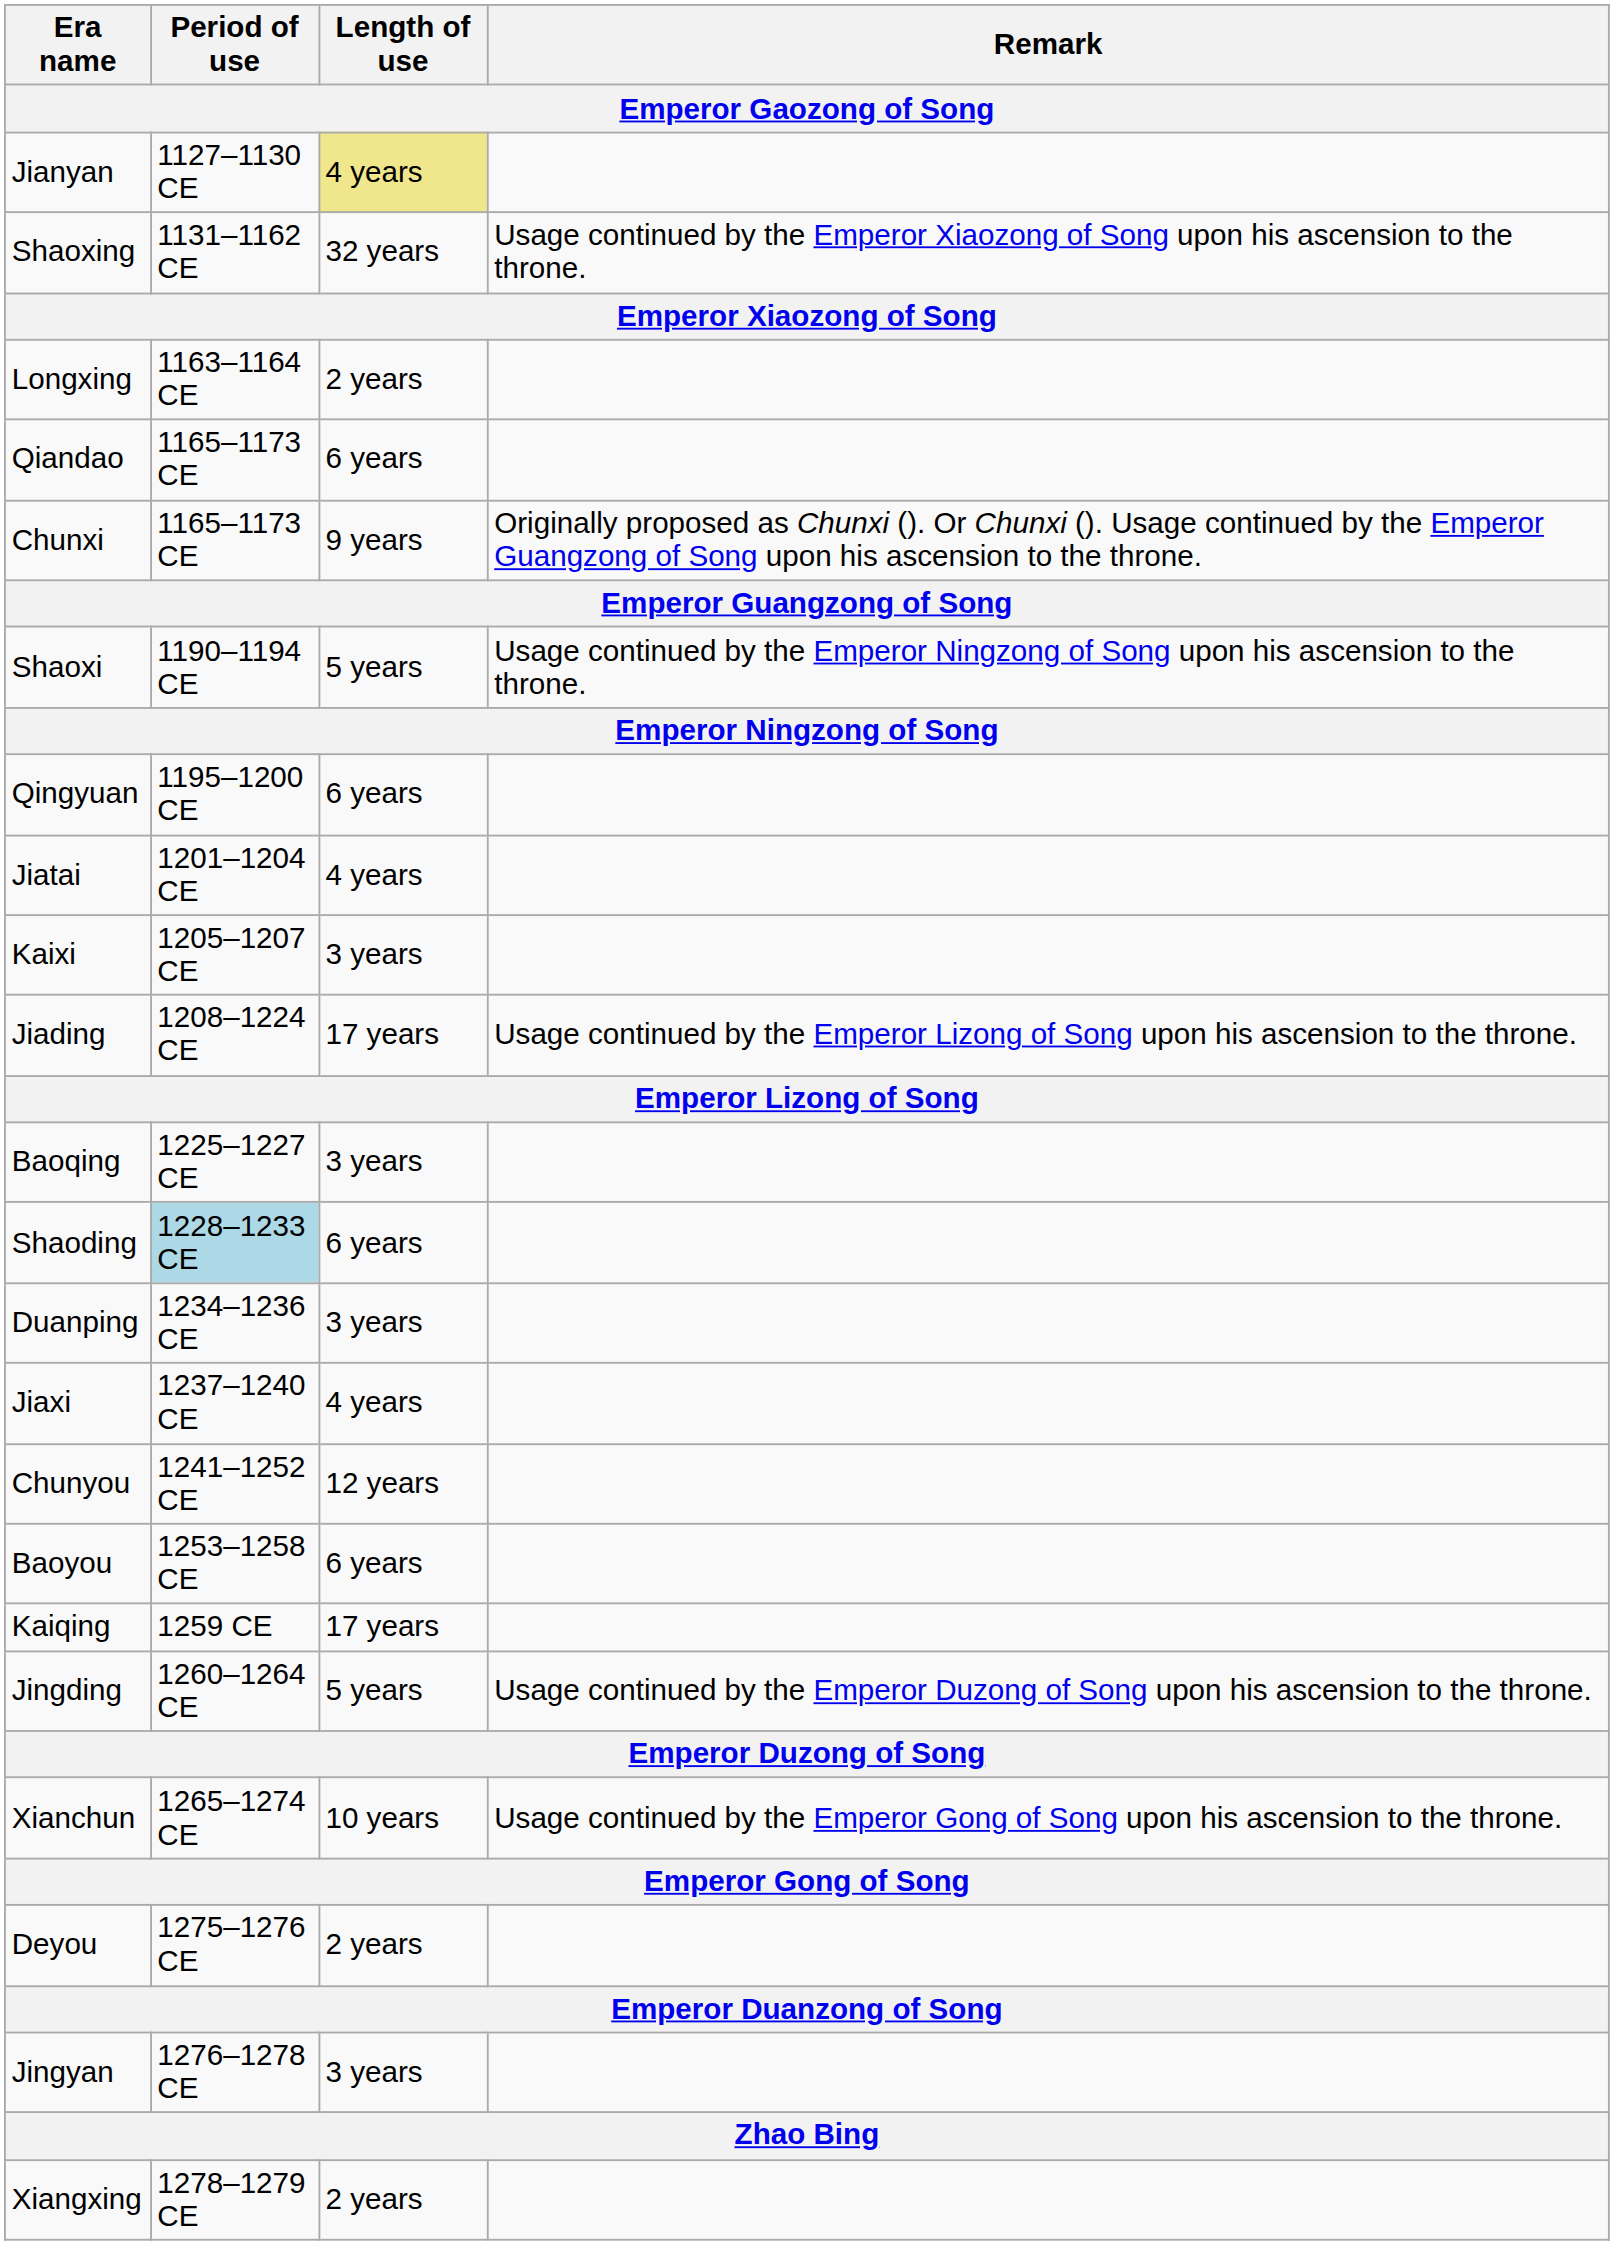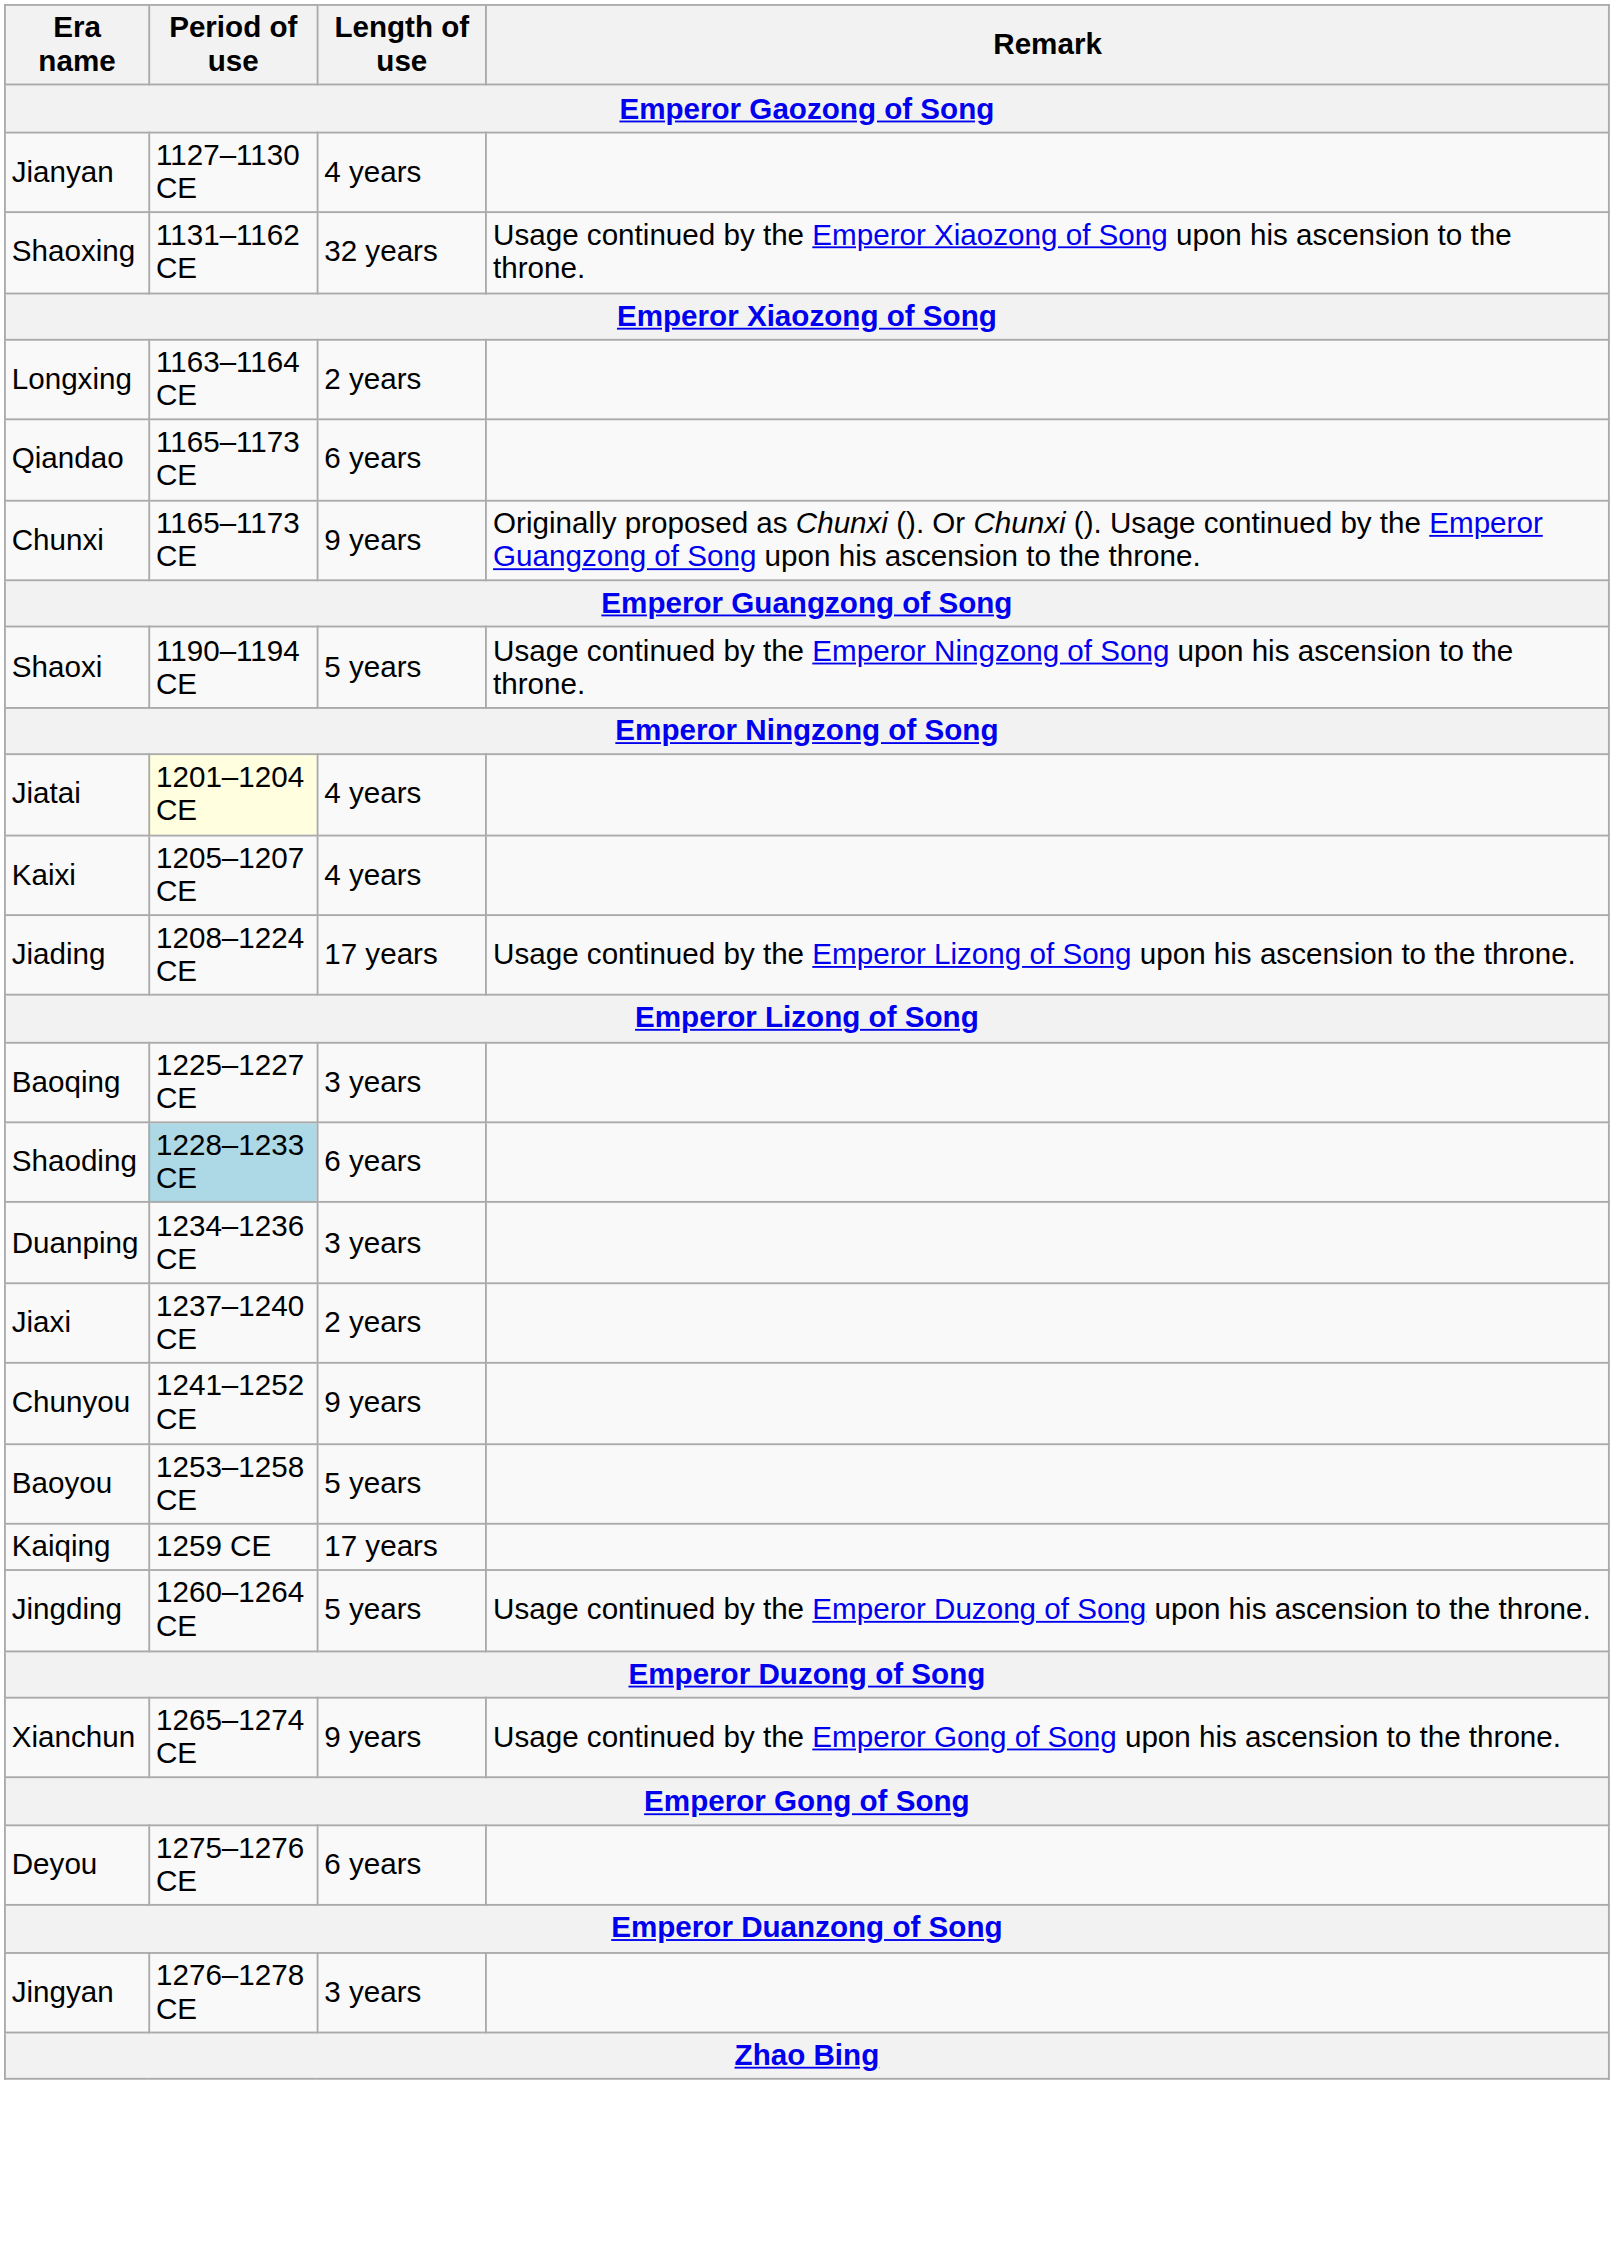Jianyan | Length of use: khaki background -> no background
- row: Qingyuan | 1195–1200 CE | 6 years
Jiatai | Period of use: no background -> lightyellow background
Kaixi | Length of use: 3 years -> 4 years
Jiaxi | Length of use: 4 years -> 2 years
Chunyou | Length of use: 12 years -> 9 years
Baoyou | Length of use: 6 years -> 5 years
Xianchun | Length of use: 10 years -> 9 years
Deyou | Length of use: 2 years -> 6 years
- row: Xiangxing | 1278–1279 CE | 2 years
